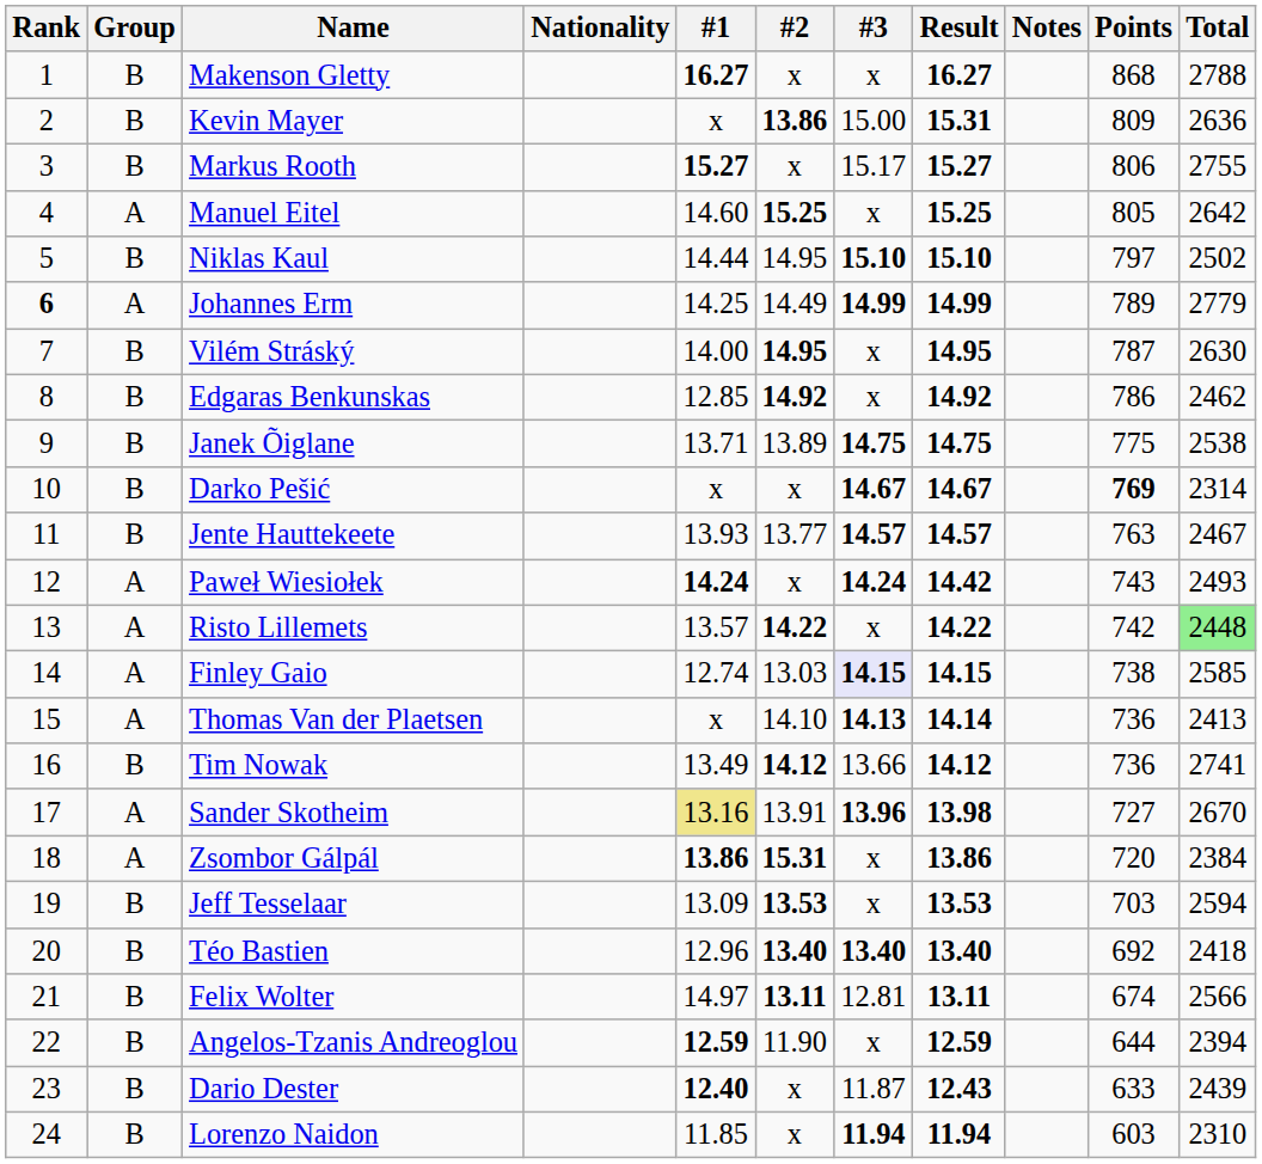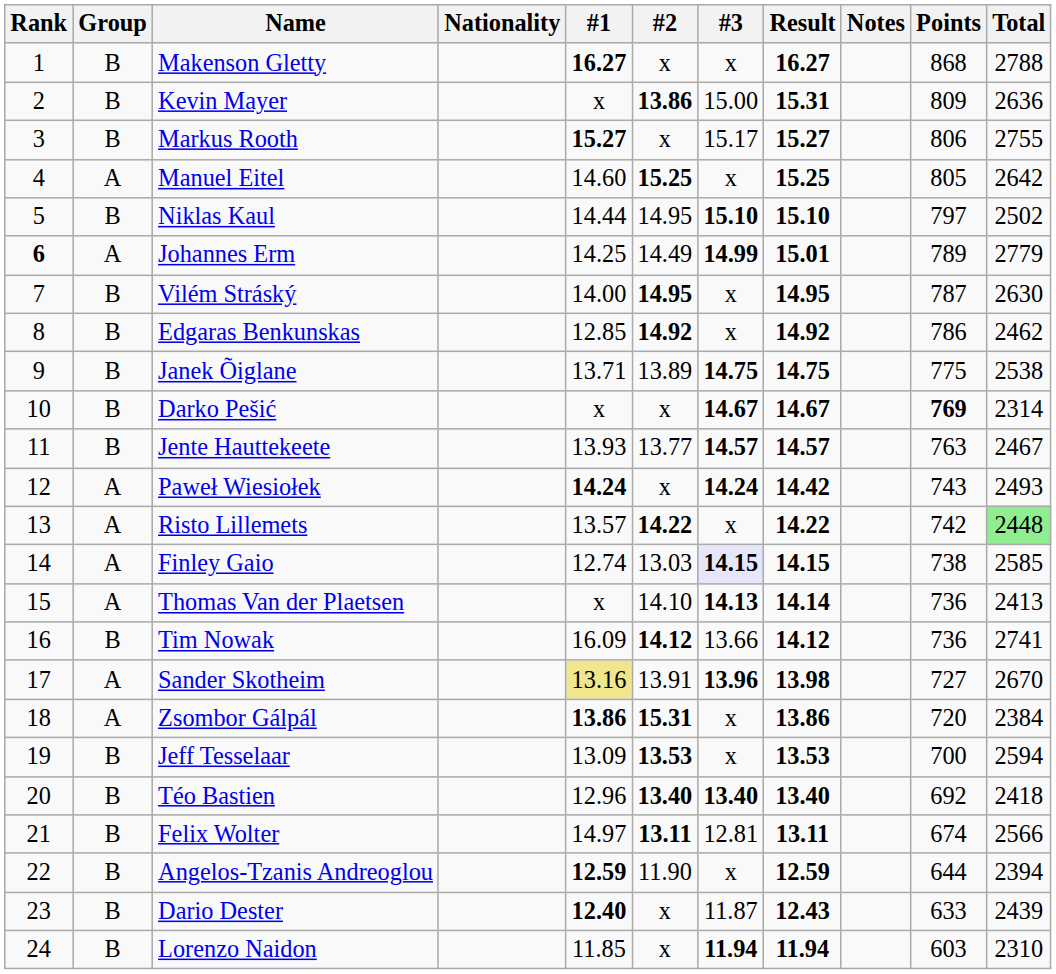Johannes Erm | Result: 14.99 -> 15.01
Tim Nowak | #1: 13.49 -> 16.09
Jeff Tesselaar | Points: 703 -> 700
